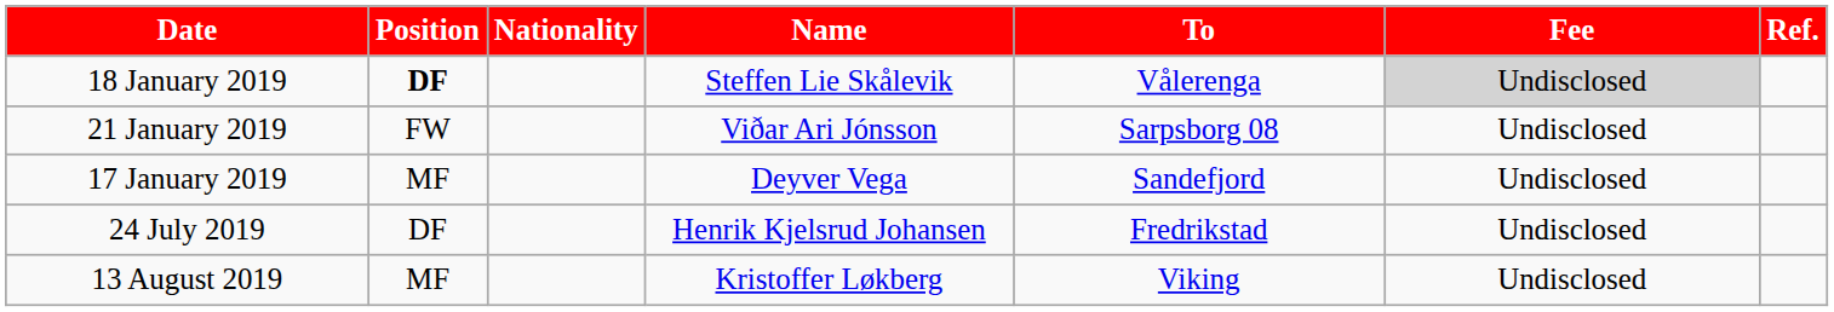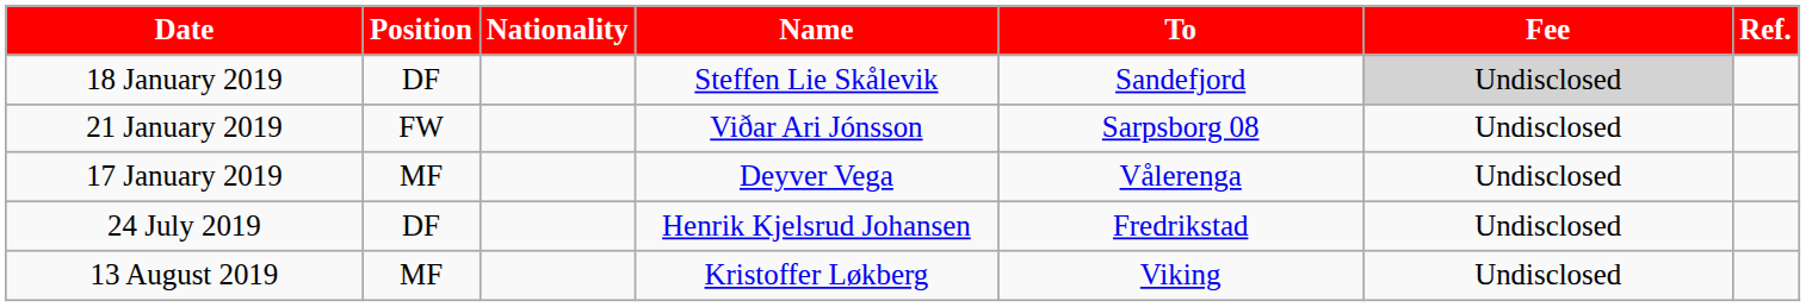18 January 2019 | Position: bold -> normal
18 January 2019 | To: Vålerenga -> Sandefjord
17 January 2019 | To: Sandefjord -> Vålerenga
